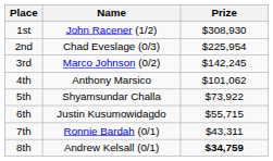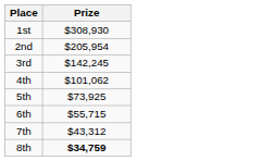- column: Name | John Racener (1/2) | Chad Eveslage (0/3) | Marco Johnson (0/2) | Anthony Marsico | Shyamsundar Challa | Justin Kusumowidagdo | Ronnie Bardah (0/1) | Andrew Kelsall (0/1)
2nd | Prize: $225,954 -> $205,954
5th | Prize: $73,922 -> $73,925
7th | Prize: $43,311 -> $43,312
